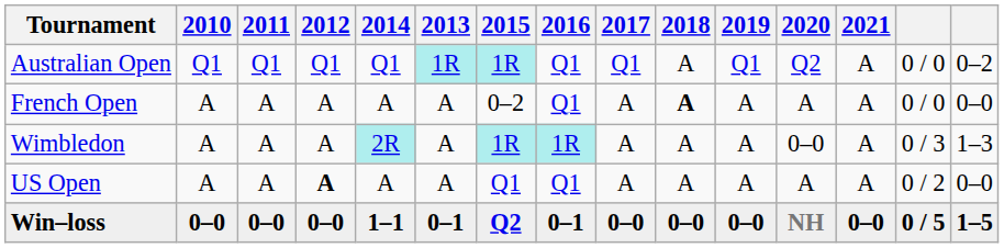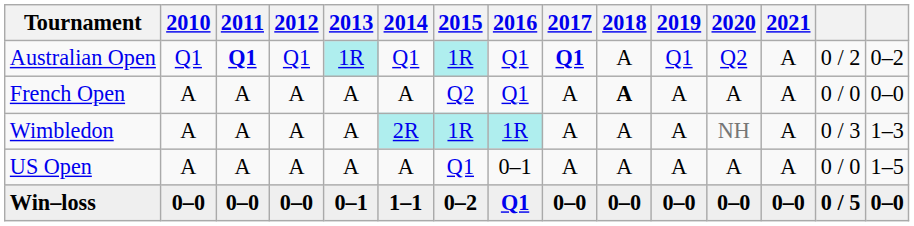columns swapped: 2013 <-> 2014
Australian Open | 2011: normal -> bold
Australian Open | 2017: normal -> bold
Australian Open | column 14: 0 / 0 -> 0 / 2
French Open | 2015: 0–2 -> Q2
Wimbledon | 2020: 0–0 -> NH
US Open | 2012: bold -> normal
US Open | 2016: Q1 -> 0–1
US Open | column 14: 0 / 2 -> 0 / 0
US Open | column 15: 0–0 -> 1–5
Win–loss | 2015: Q2 -> 0–2
Win–loss | 2016: 0–1 -> Q1
Win–loss | 2020: NH -> 0–0
Win–loss | column 15: 1–5 -> 0–0
